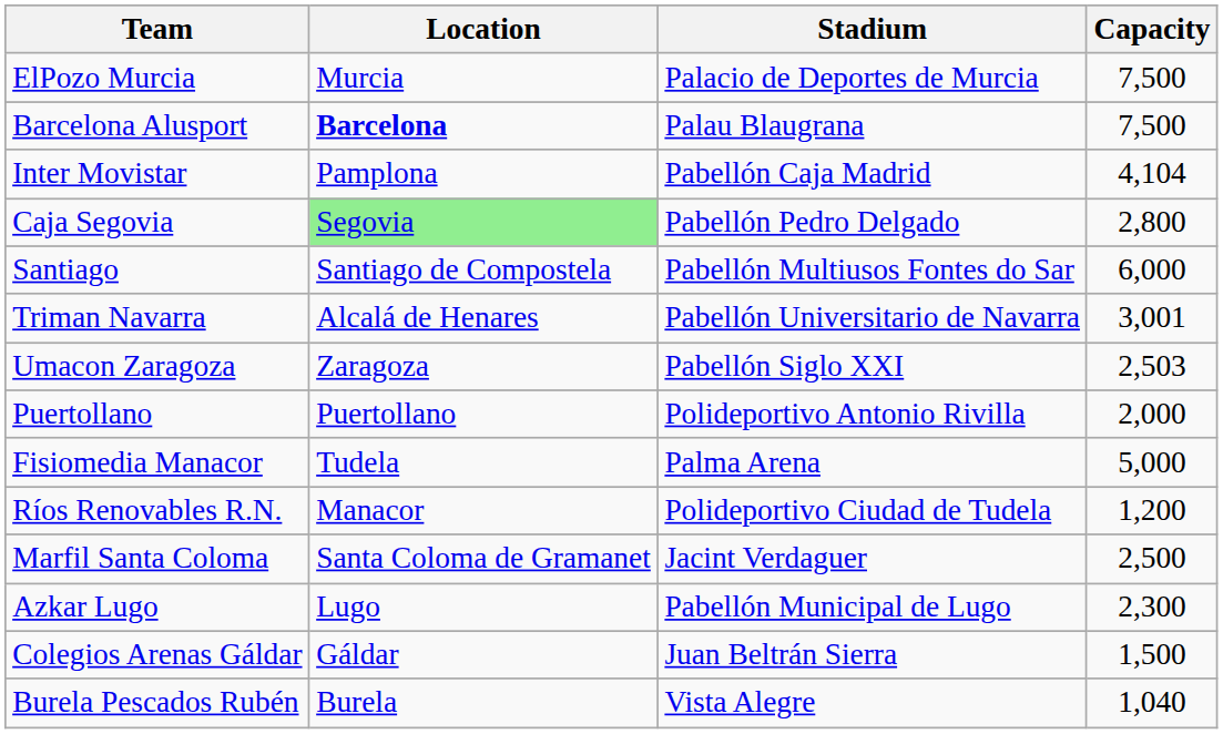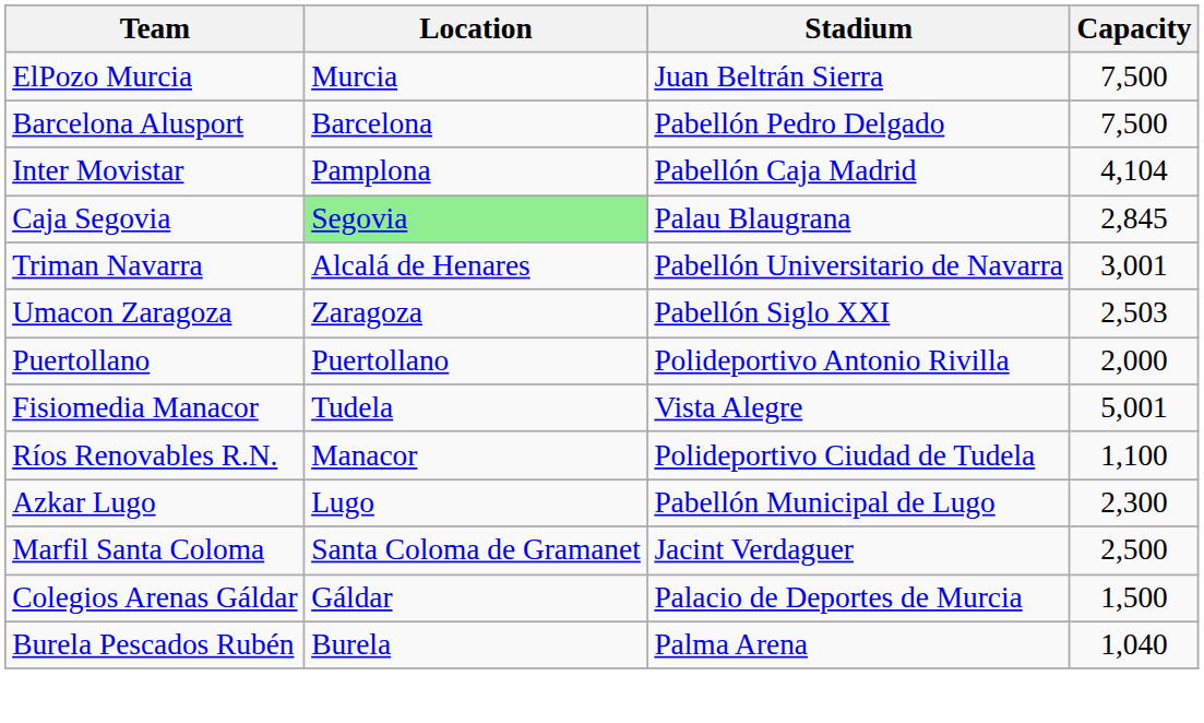ElPozo Murcia | Stadium: Palacio de Deportes de Murcia -> Juan Beltrán Sierra
Barcelona Alusport | Location: bold -> normal
Barcelona Alusport | Stadium: Palau Blaugrana -> Pabellón Pedro Delgado
Caja Segovia | Stadium: Pabellón Pedro Delgado -> Palau Blaugrana
Caja Segovia | Capacity: 2,800 -> 2,845
- row: Santiago | Santiago de Compostela | Pabellón Multiusos Fontes do Sar | 6,000
Fisiomedia Manacor | Stadium: Palma Arena -> Vista Alegre
Fisiomedia Manacor | Capacity: 5,000 -> 5,001
Ríos Renovables R.N. | Capacity: 1,200 -> 1,100
rows swapped: Azkar Lugo <-> Marfil Santa Coloma
Colegios Arenas Gáldar | Stadium: Juan Beltrán Sierra -> Palacio de Deportes de Murcia
Burela Pescados Rubén | Stadium: Vista Alegre -> Palma Arena
